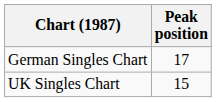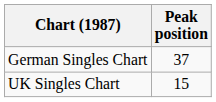German Singles Chart | Peak position: 17 -> 37
